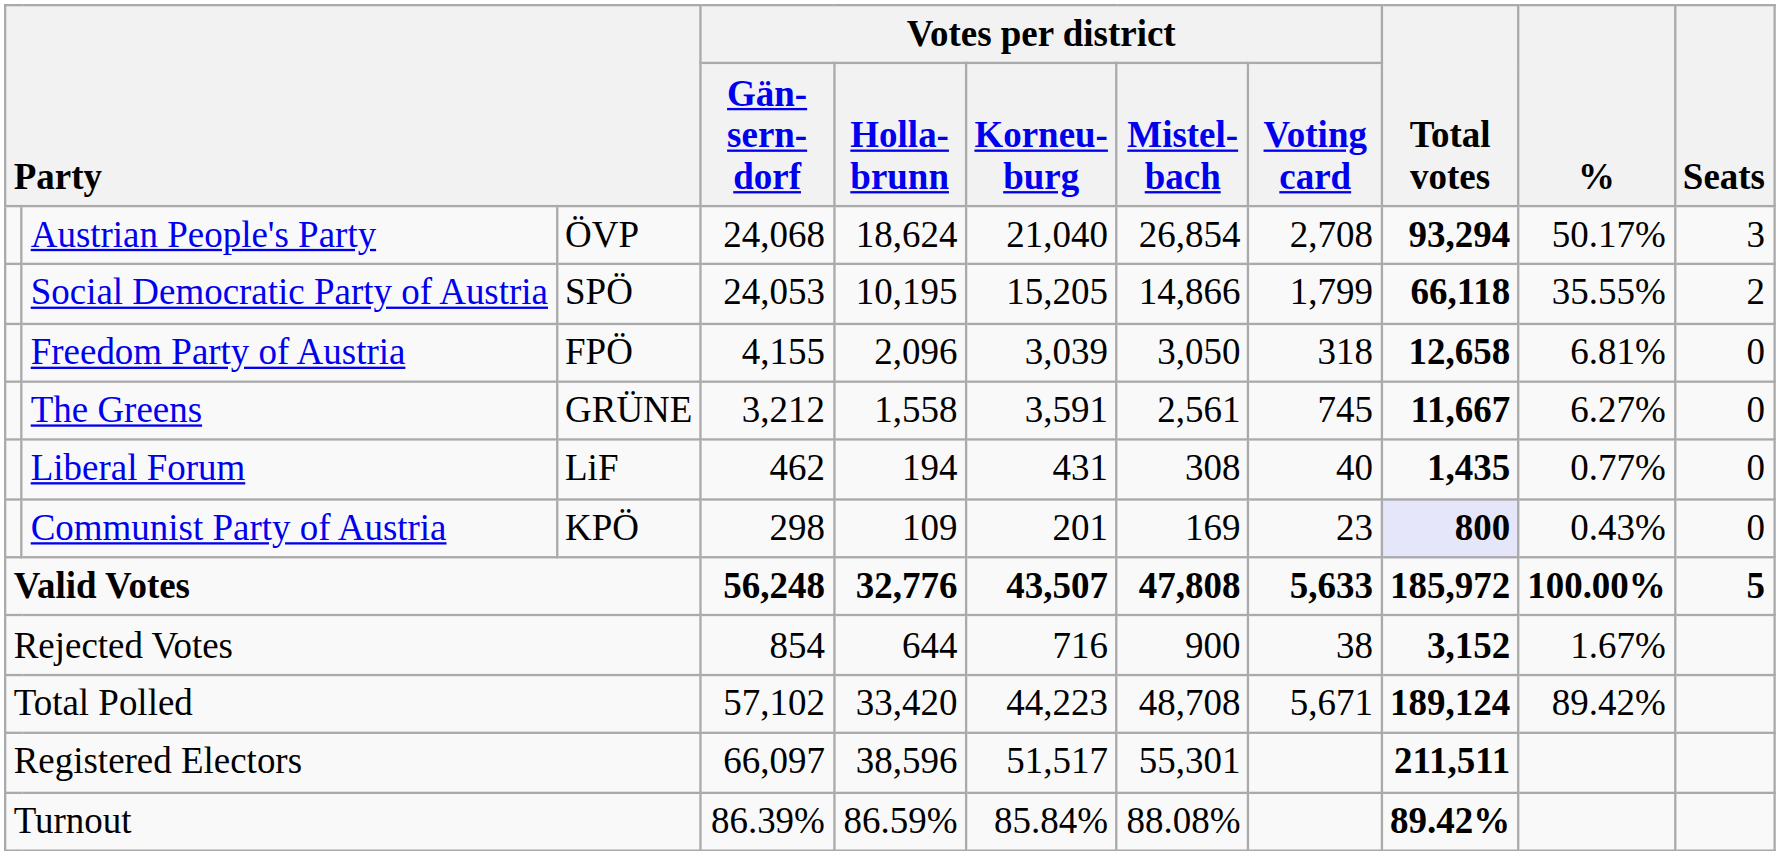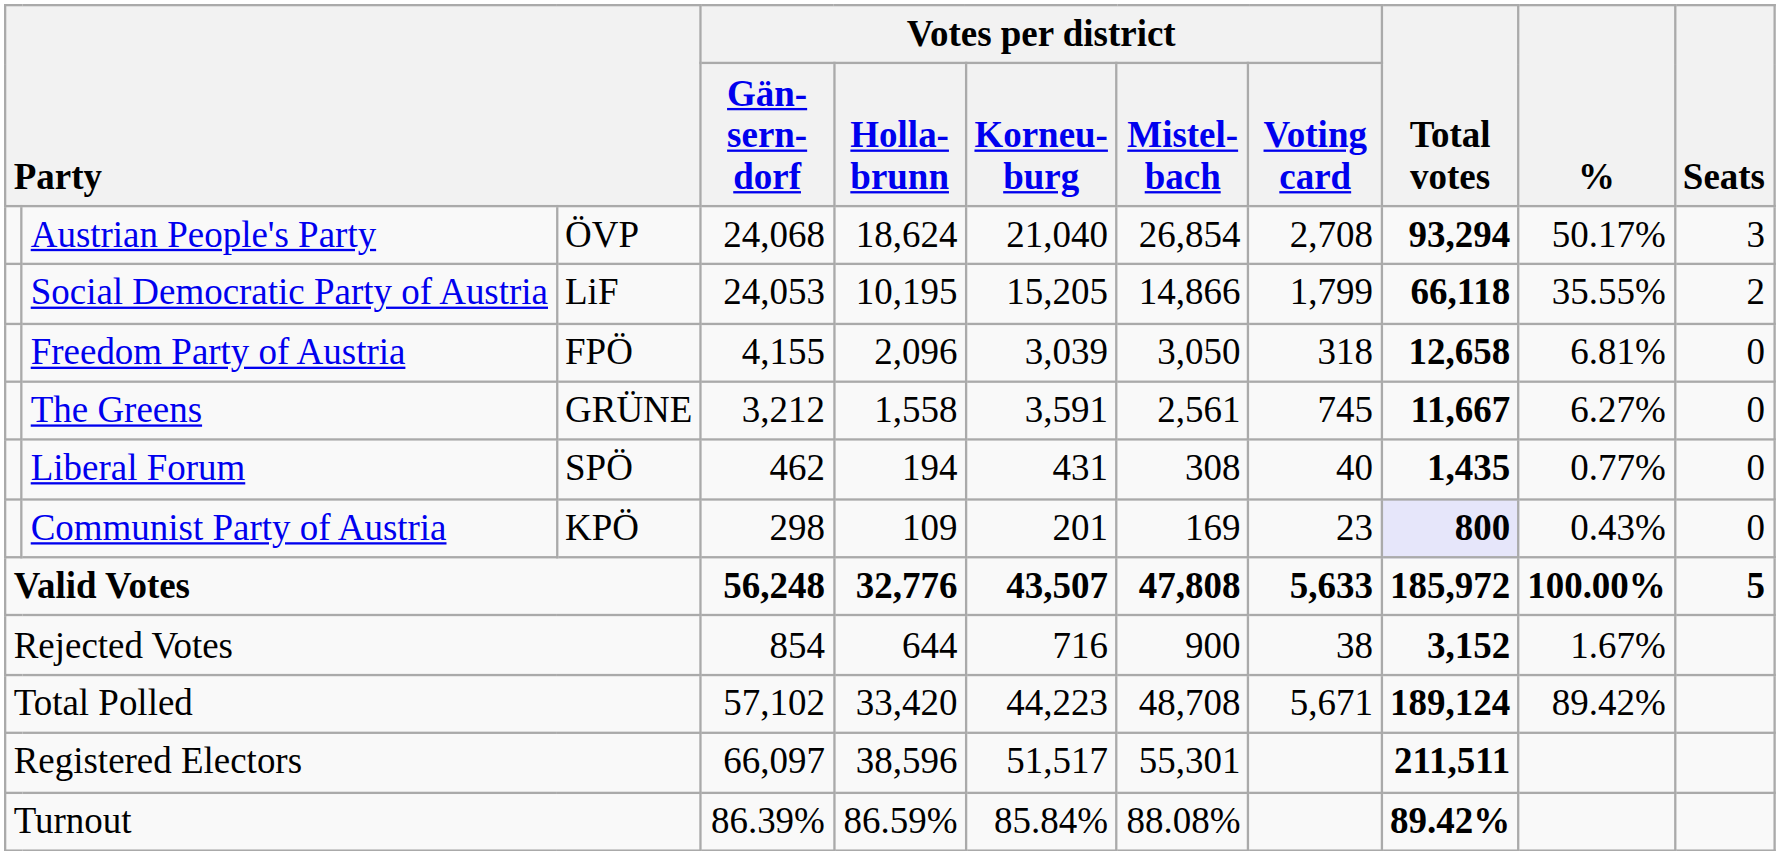Social Democratic Party of Austria | column 3: SPÖ -> LiF
Liberal Forum | column 3: LiF -> SPÖ
